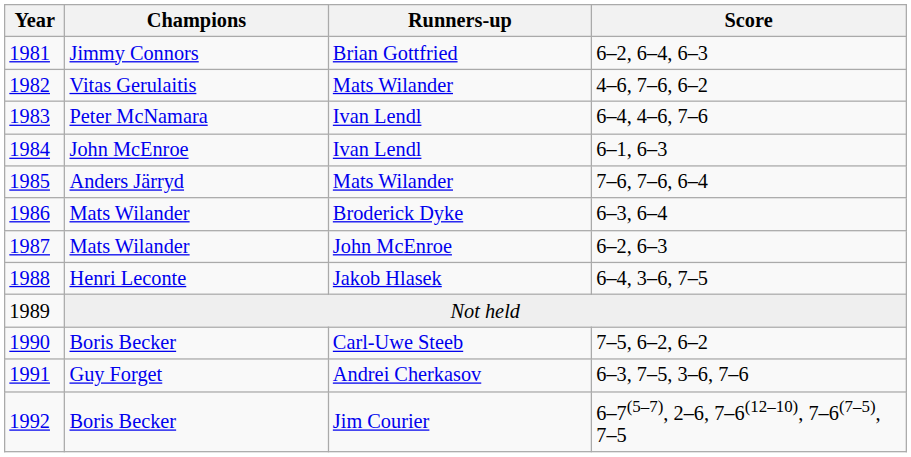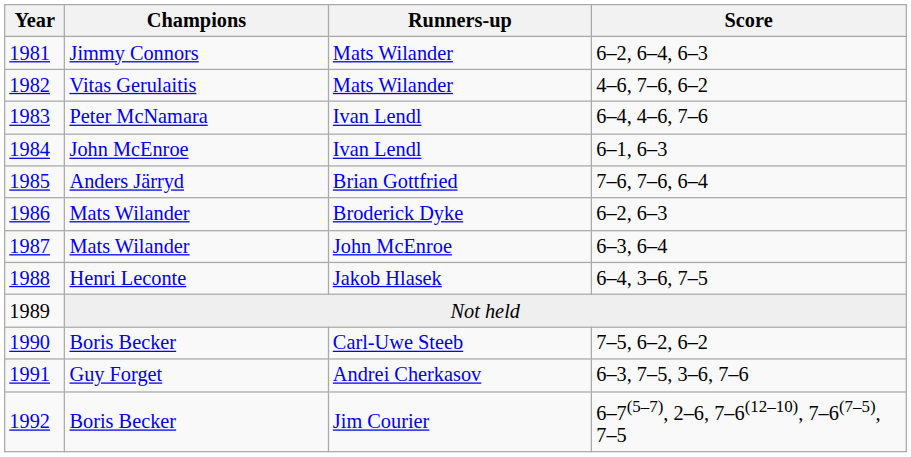1981 | Runners-up: Brian Gottfried -> Mats Wilander
1985 | Runners-up: Mats Wilander -> Brian Gottfried
1986 | Score: 6–3, 6–4 -> 6–2, 6–3
1987 | Score: 6–2, 6–3 -> 6–3, 6–4
